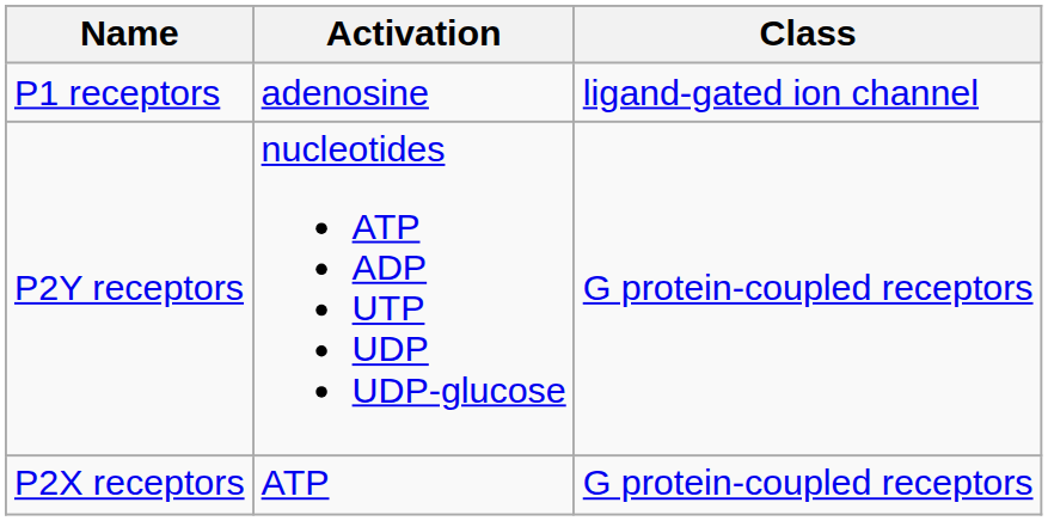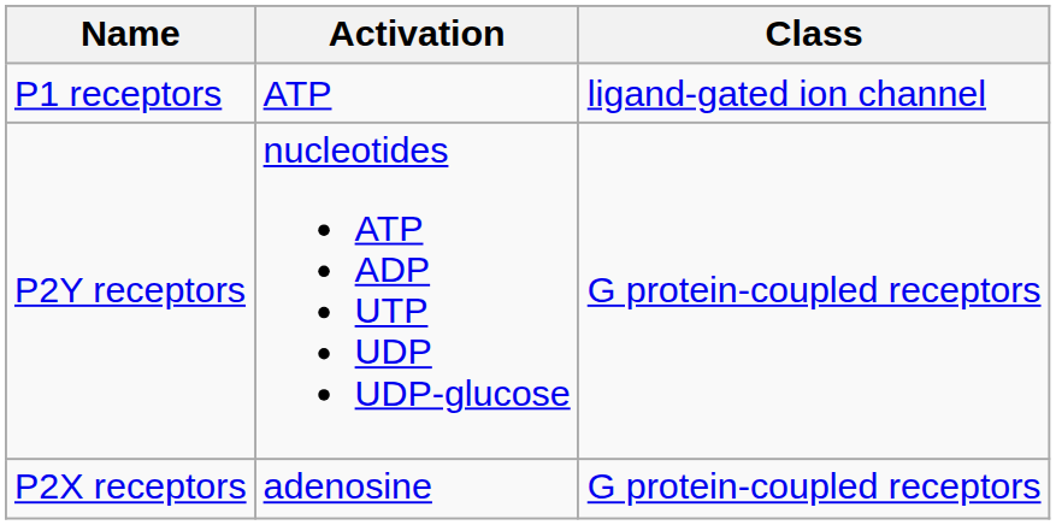P1 receptors | Activation: adenosine -> ATP
P2X receptors | Activation: ATP -> adenosine
